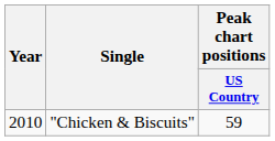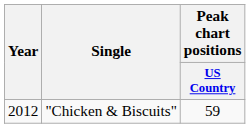"Chicken & Biscuits" | Year: 2010 -> 2012
